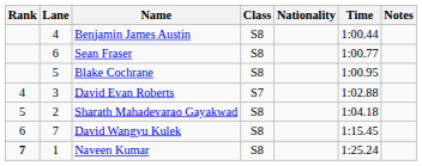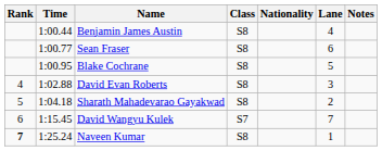columns swapped: Lane <-> Time
David Evan Roberts | Class: S7 -> S8
David Wangyu Kulek | Class: S8 -> S7
